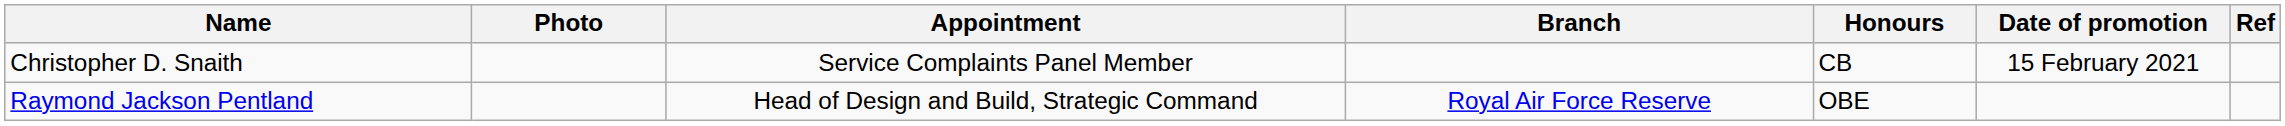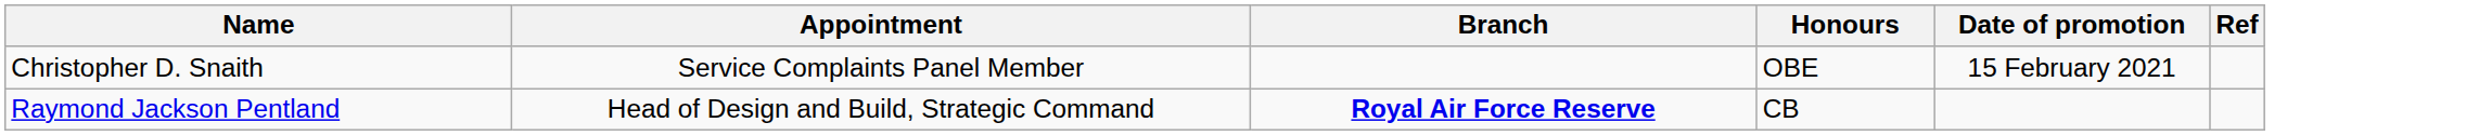- column: Photo
Christopher D. Snaith | Honours: CB -> OBE
Raymond Jackson Pentland | Branch: normal -> bold
Raymond Jackson Pentland | Honours: OBE -> CB
